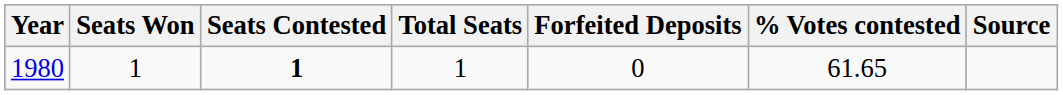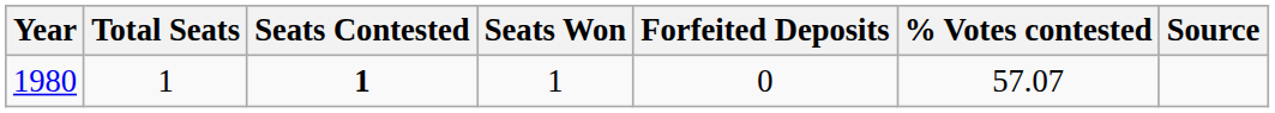columns swapped: Total Seats <-> Seats Won
1980 | % Votes contested: 61.65 -> 57.07
